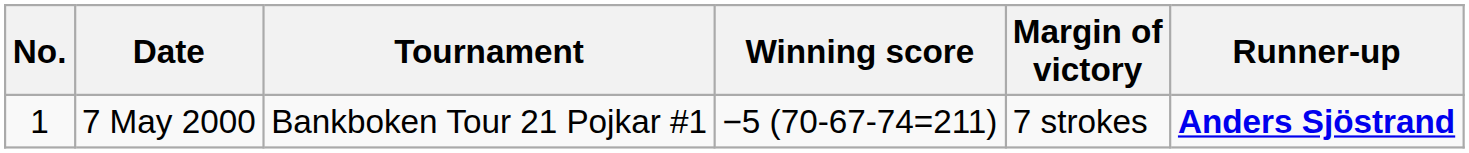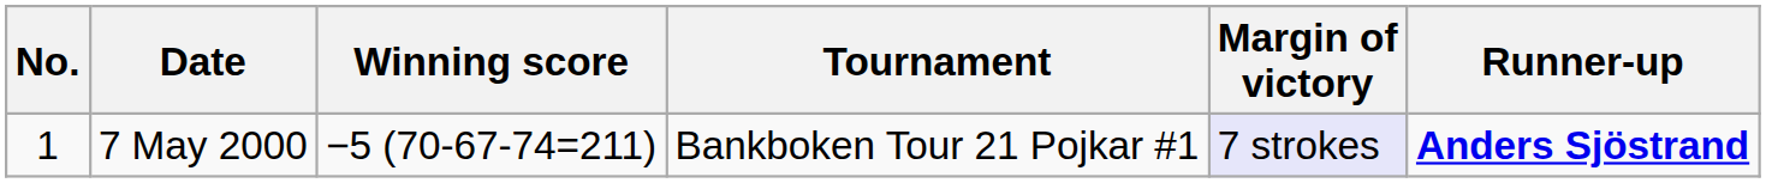columns swapped: Tournament <-> Winning score
7 May 2000 | Margin of victory: no background -> lavender background
